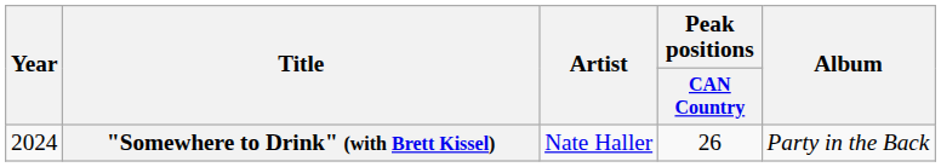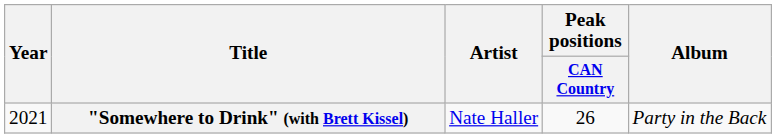"Somewhere to Drink" (with Brett Kissel) | Year: 2024 -> 2021
